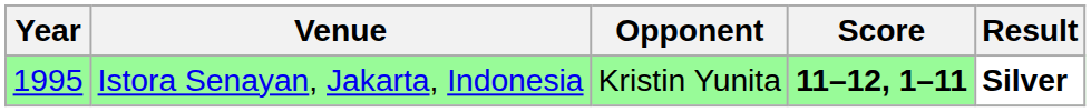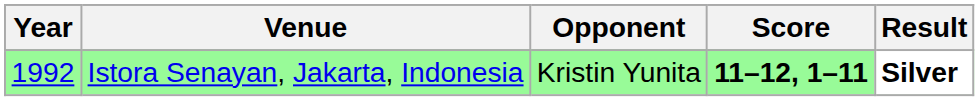Istora Senayan, Jakarta, Indonesia | Year: 1995 -> 1992
